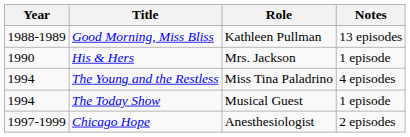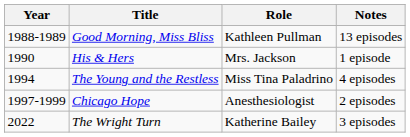- row: 1994 | The Today Show | Musical Guest | 1 episode
+ row: 2022 | The Wright Turn | Katherine Bailey | 3 episodes
